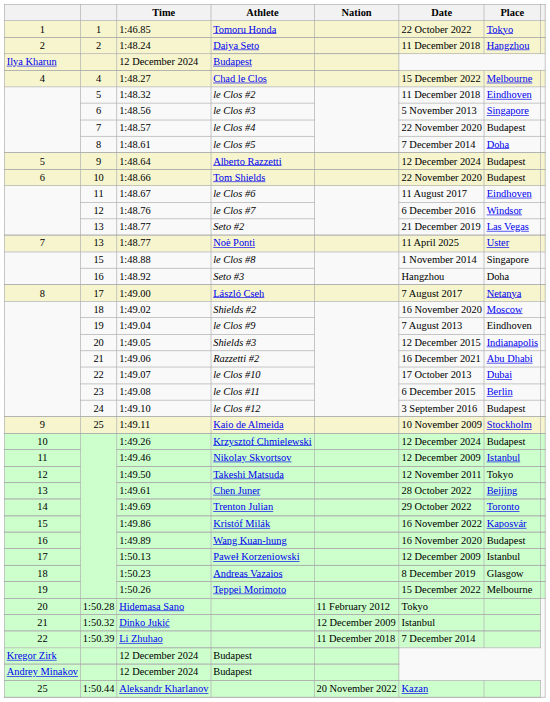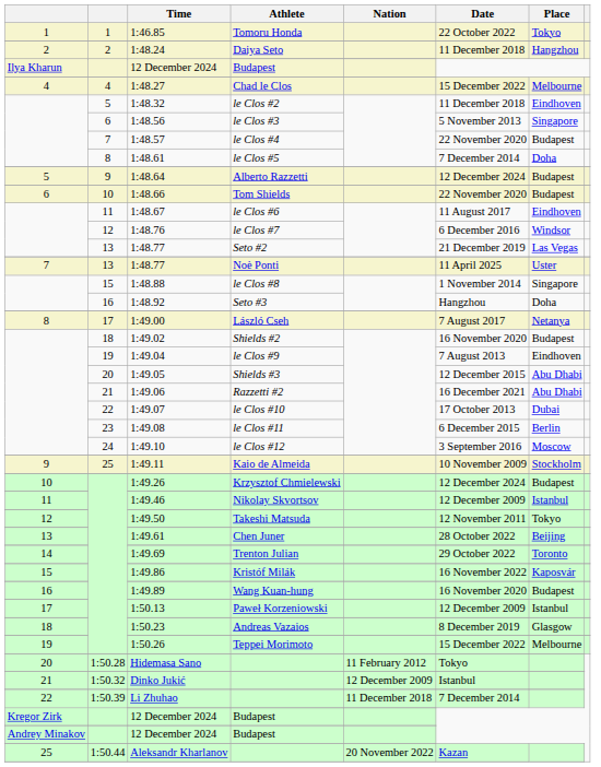1:49.02 | Place: Moscow -> Budapest
1:49.05 | Place: Indianapolis -> Abu Dhabi
1:49.10 | Place: Budapest -> Moscow
